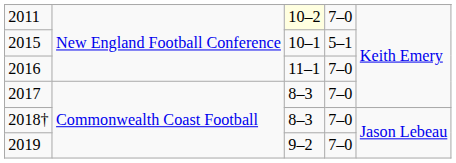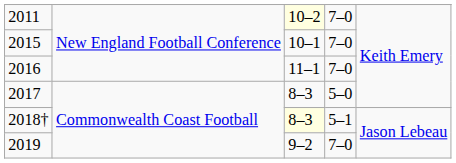2015 | column 4: 5–1 -> 7–0
2017 | column 4: 7–0 -> 5–0
2018† | column 3: no background -> lightyellow background
2018† | column 4: 7–0 -> 5–1
